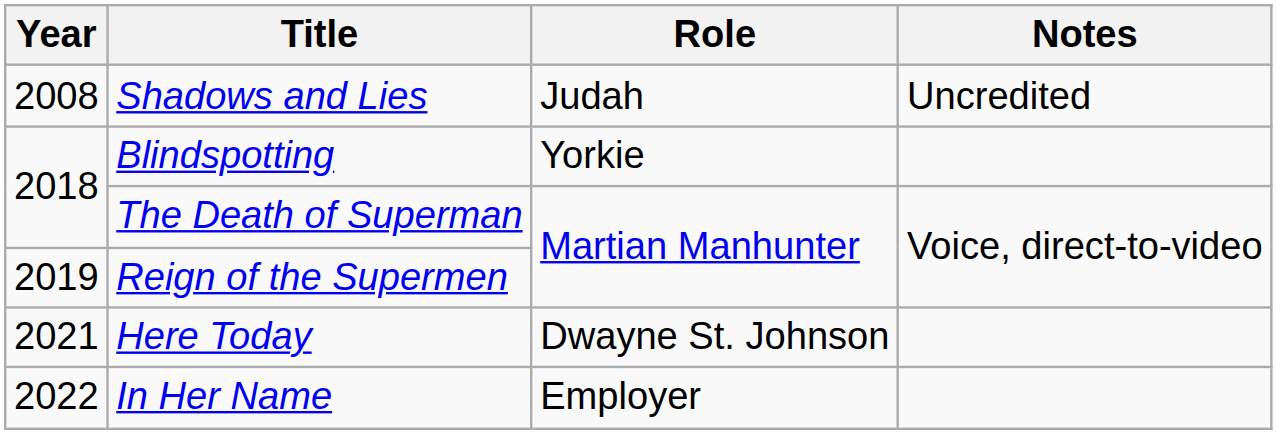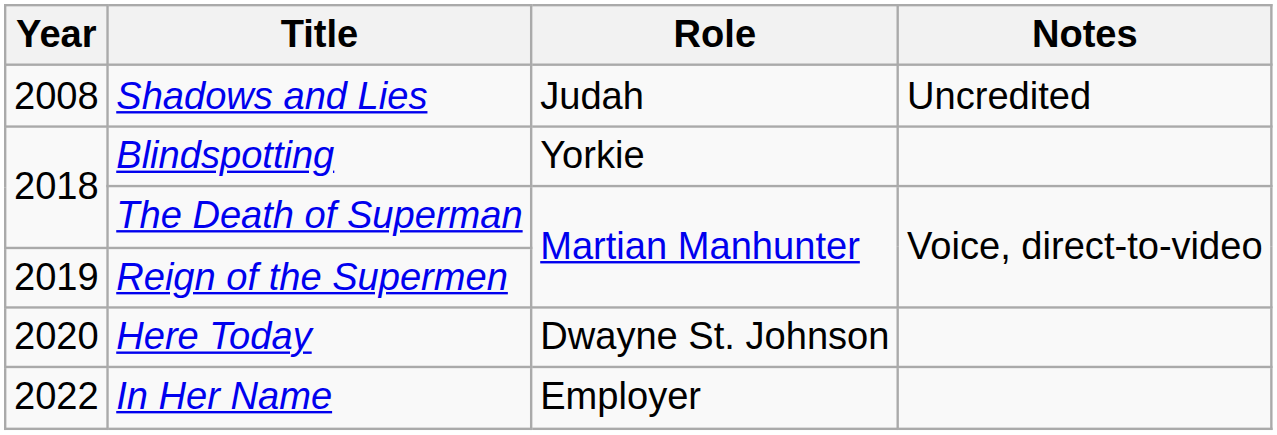Here Today | Year: 2021 -> 2020
